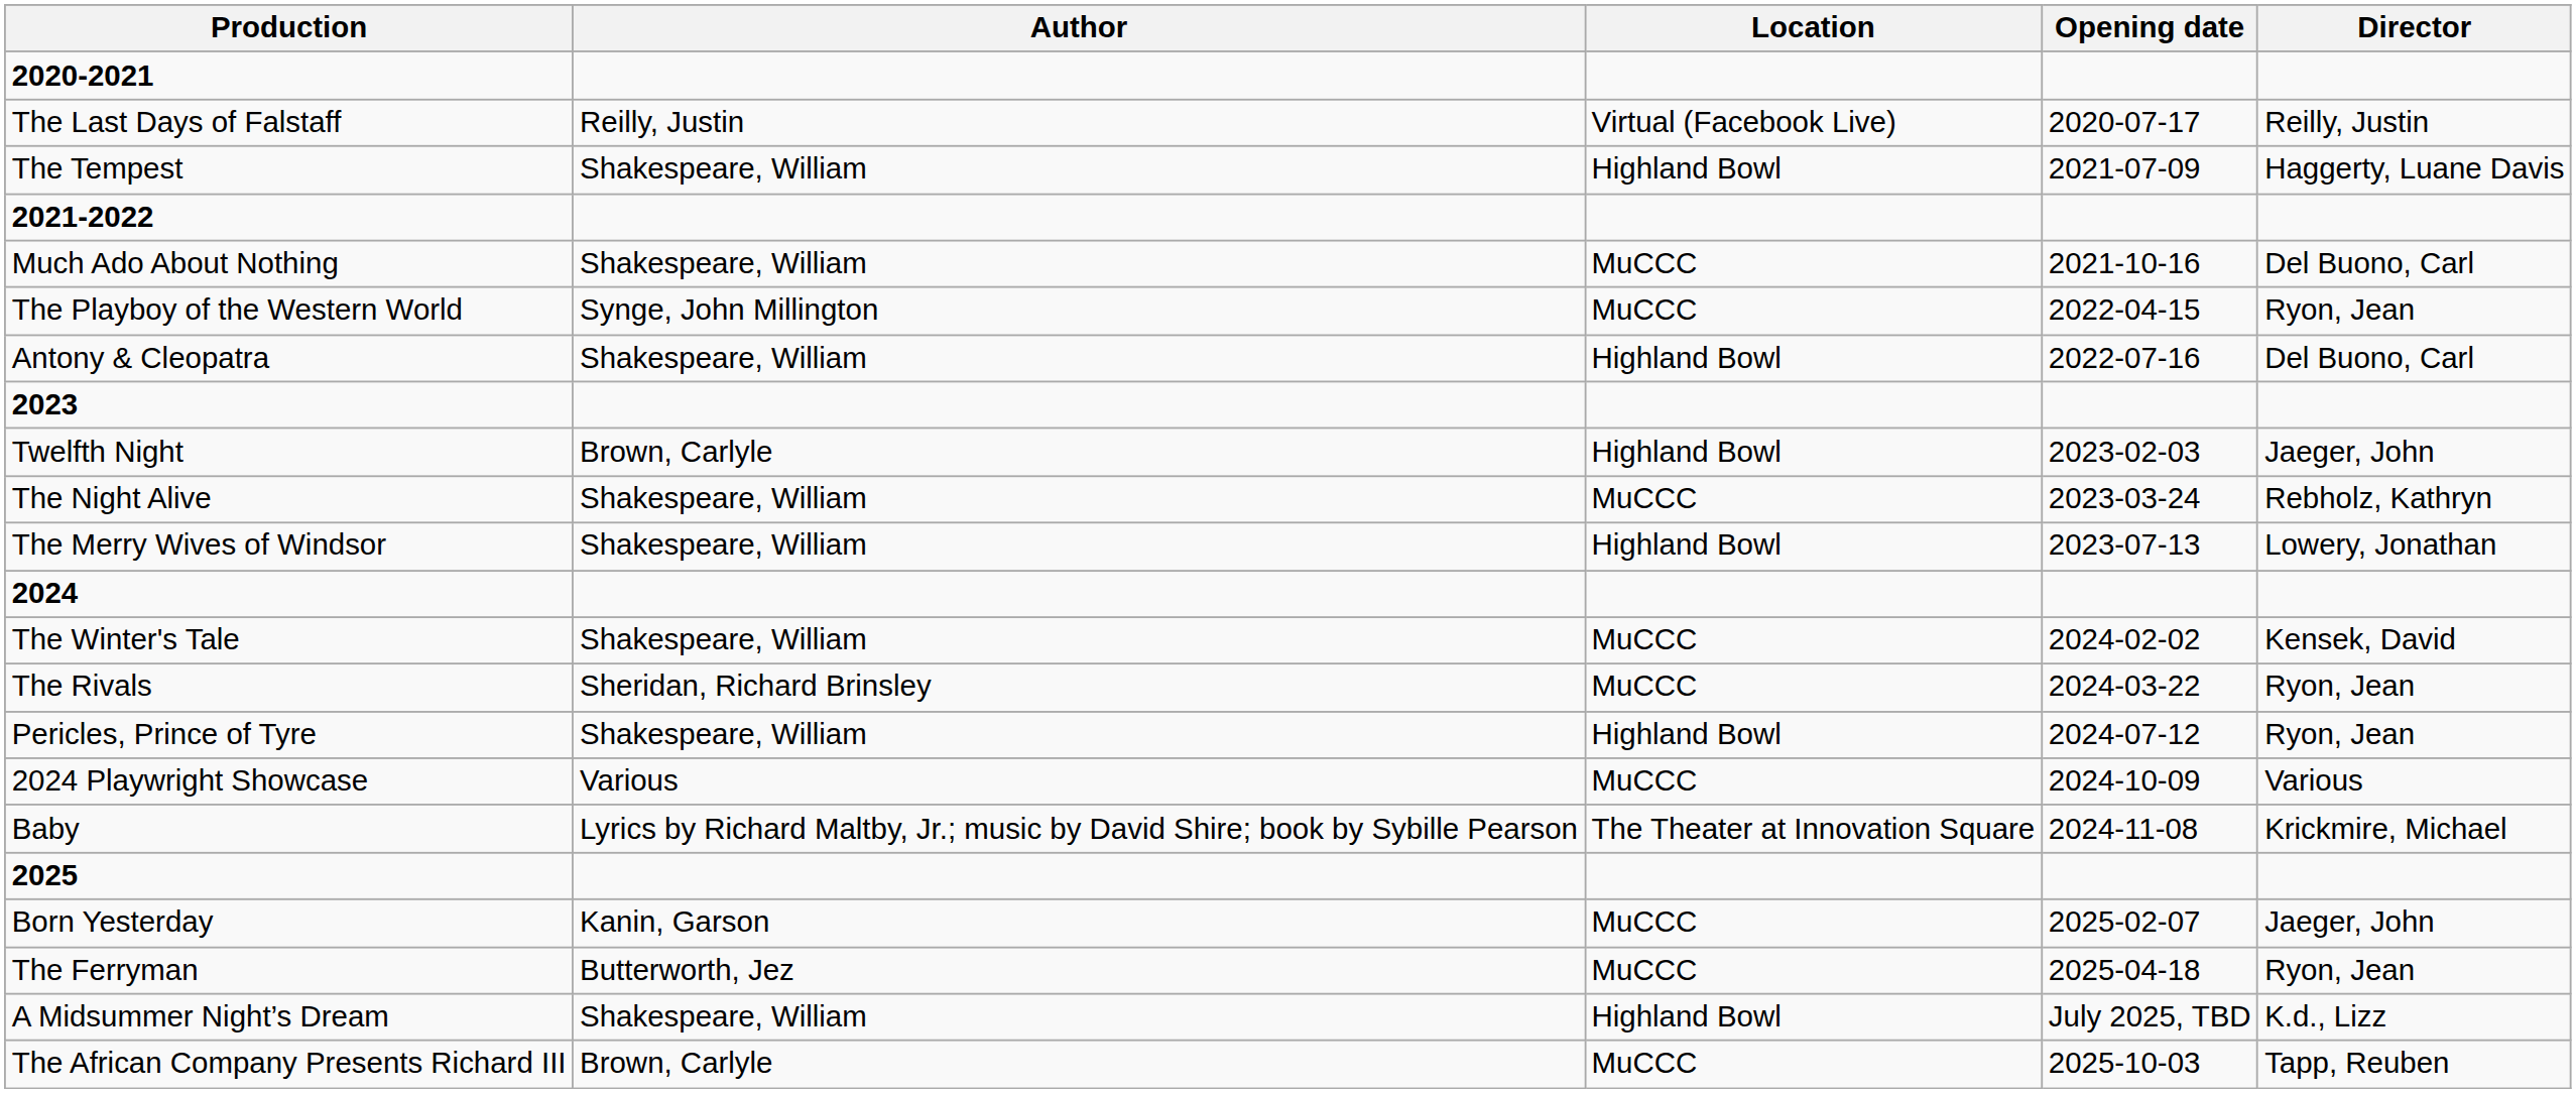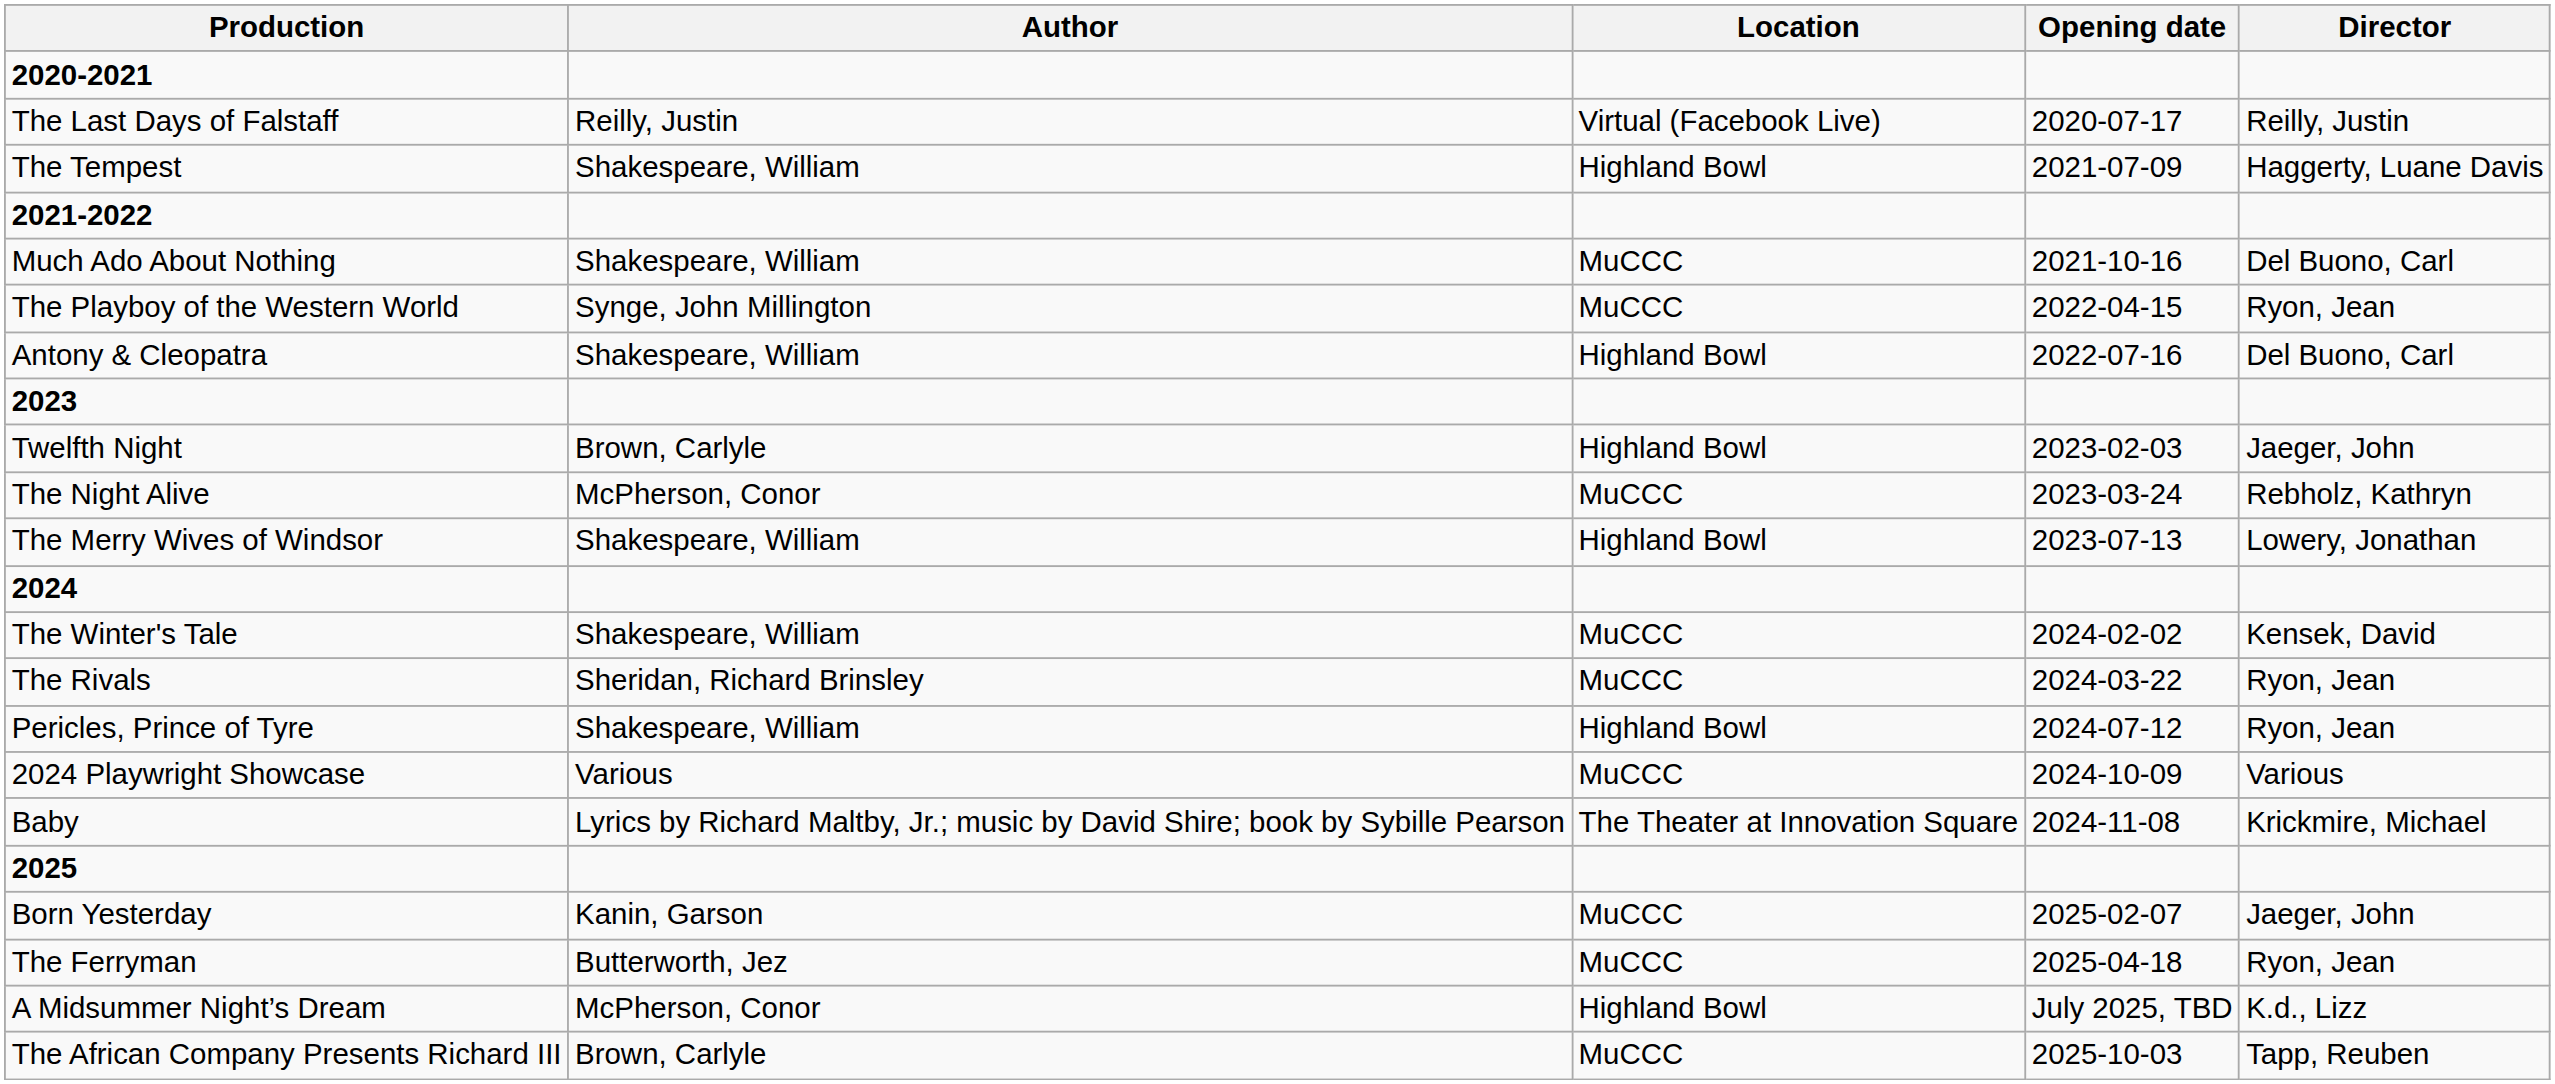The Night Alive | Author: Shakespeare, William -> McPherson, Conor
A Midsummer Night’s Dream | Author: Shakespeare, William -> McPherson, Conor
